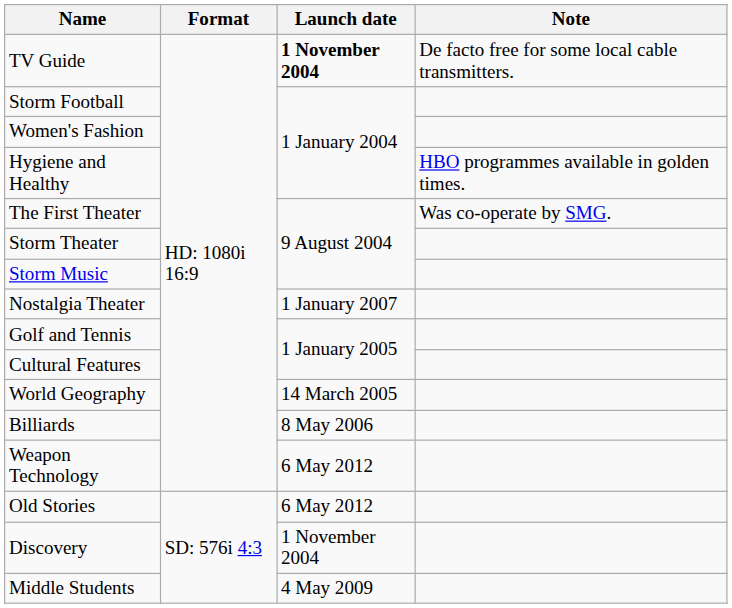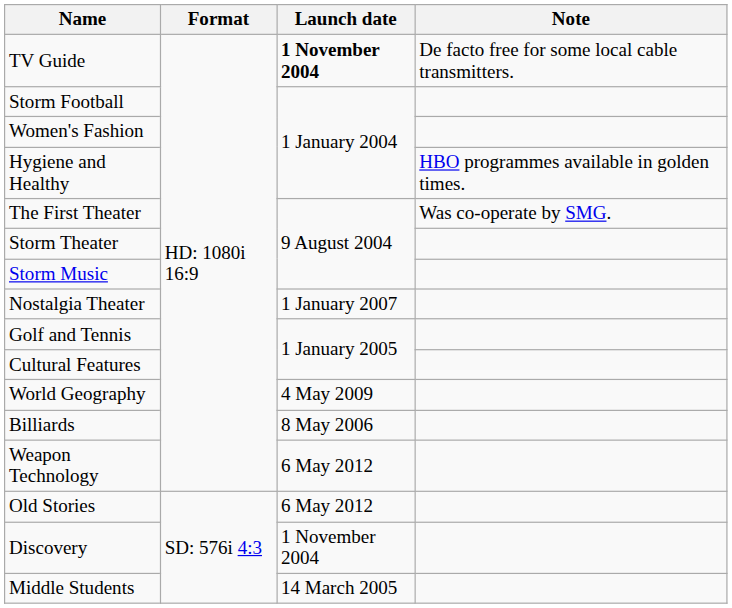World Geography | Launch date: 14 March 2005 -> 4 May 2009
Middle Students | Launch date: 4 May 2009 -> 14 March 2005
